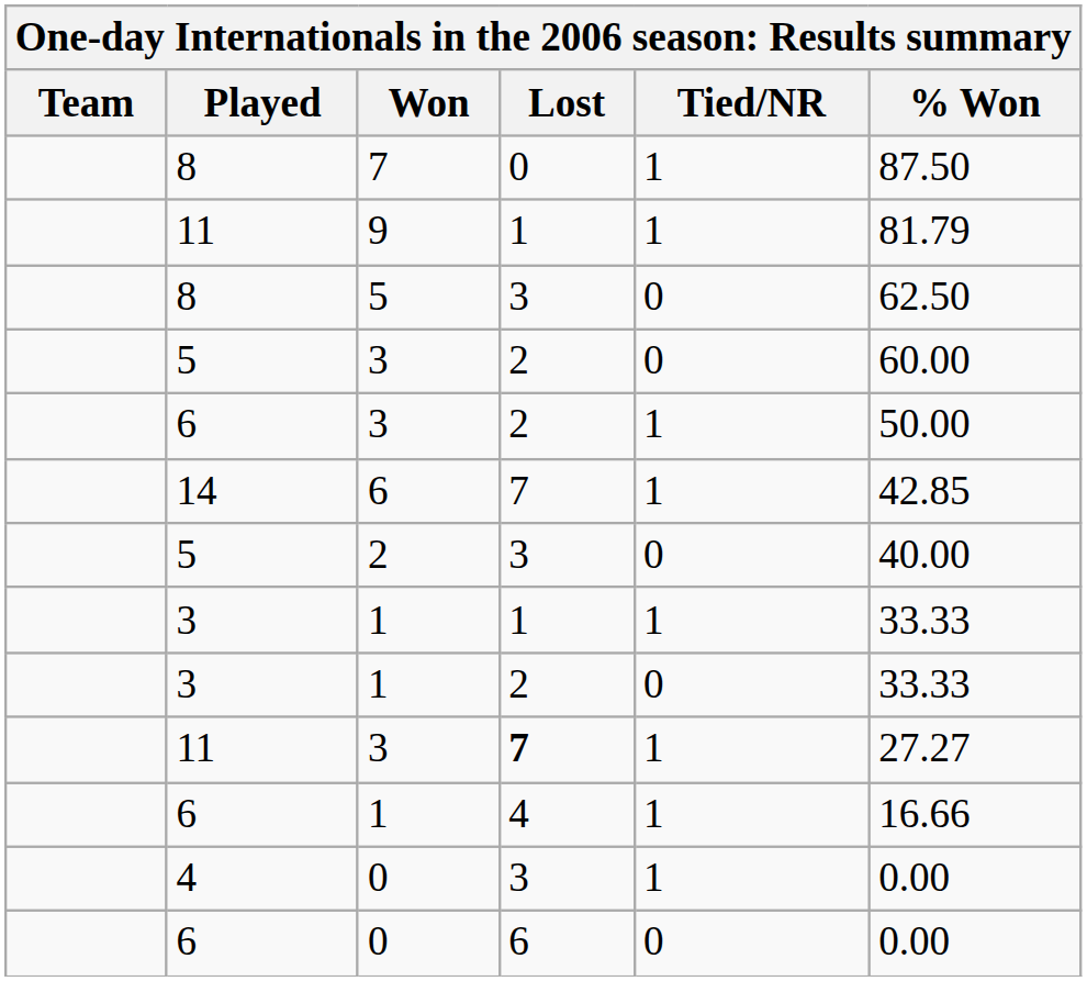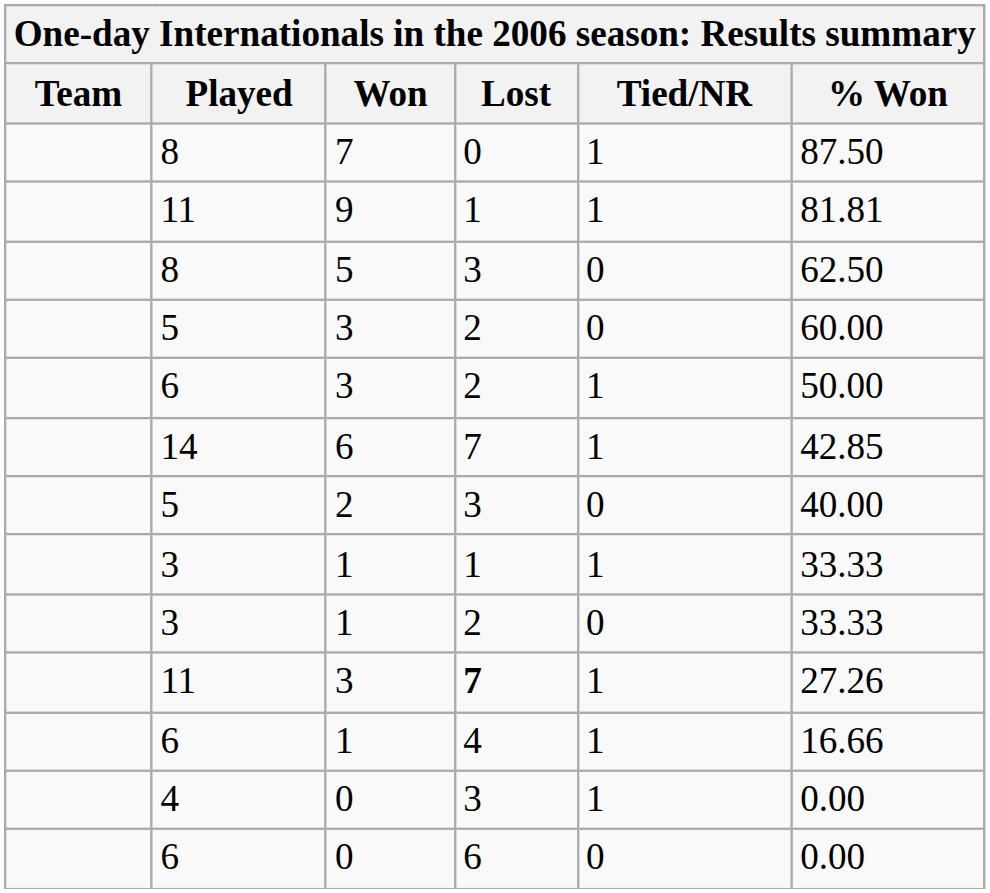9 | % Won: 81.79 -> 81.81
11 / 3 | % Won: 27.27 -> 27.26
